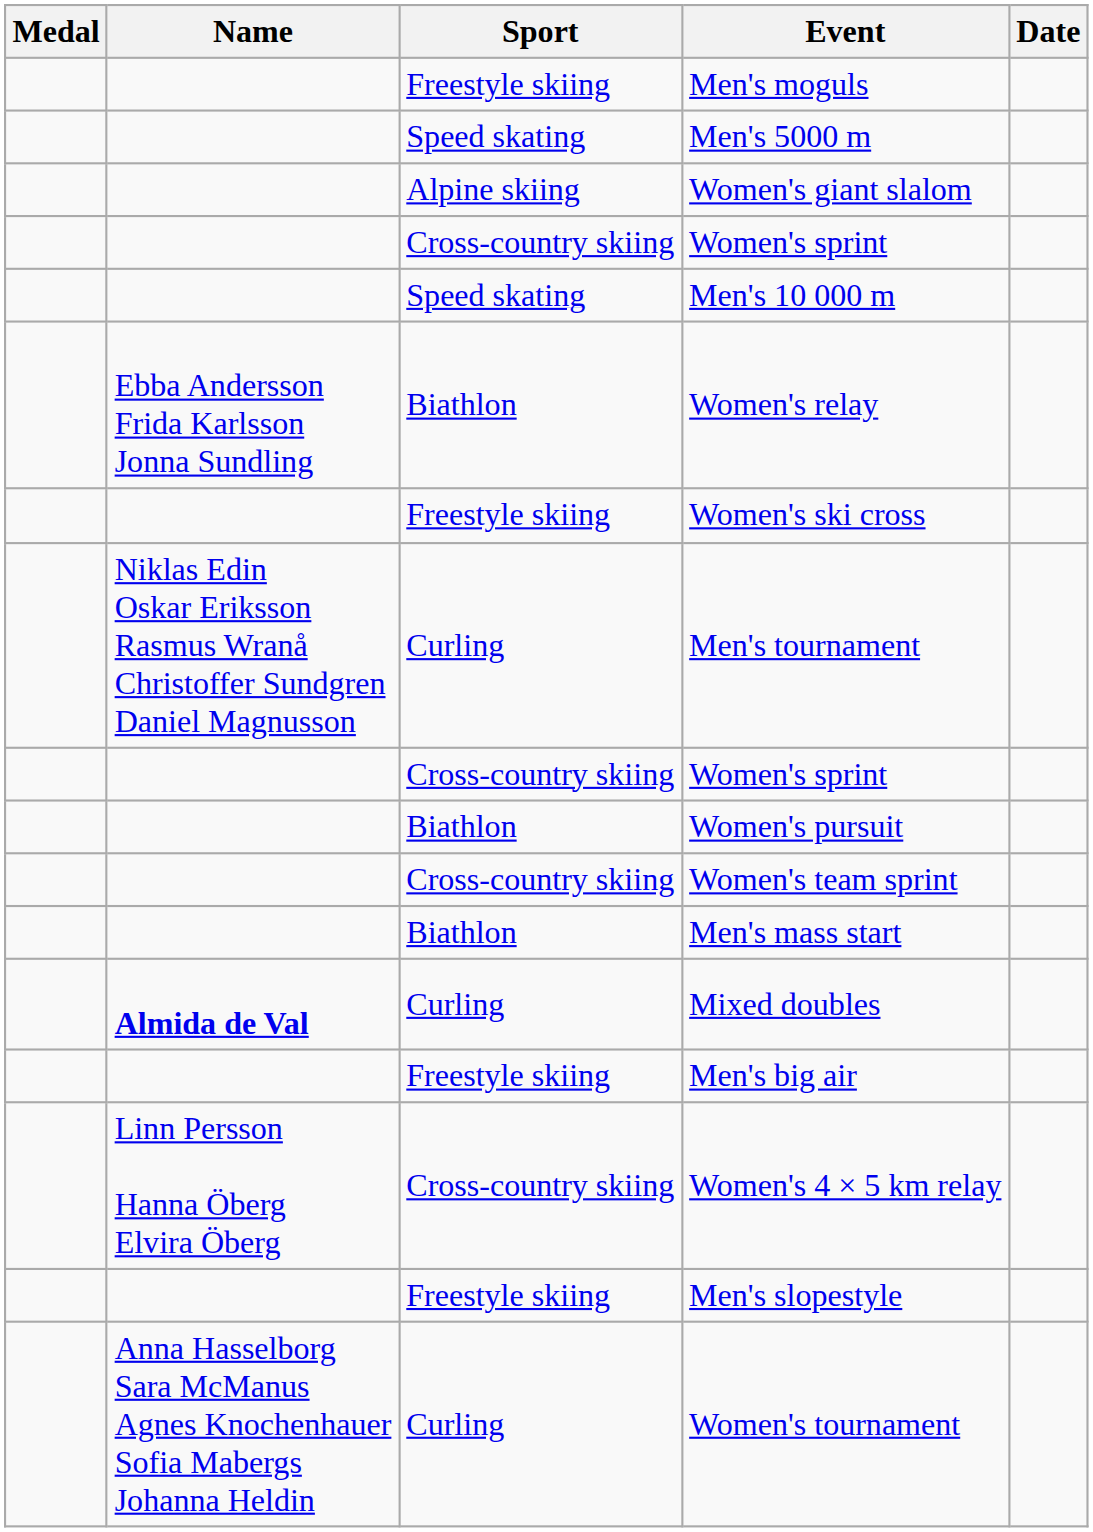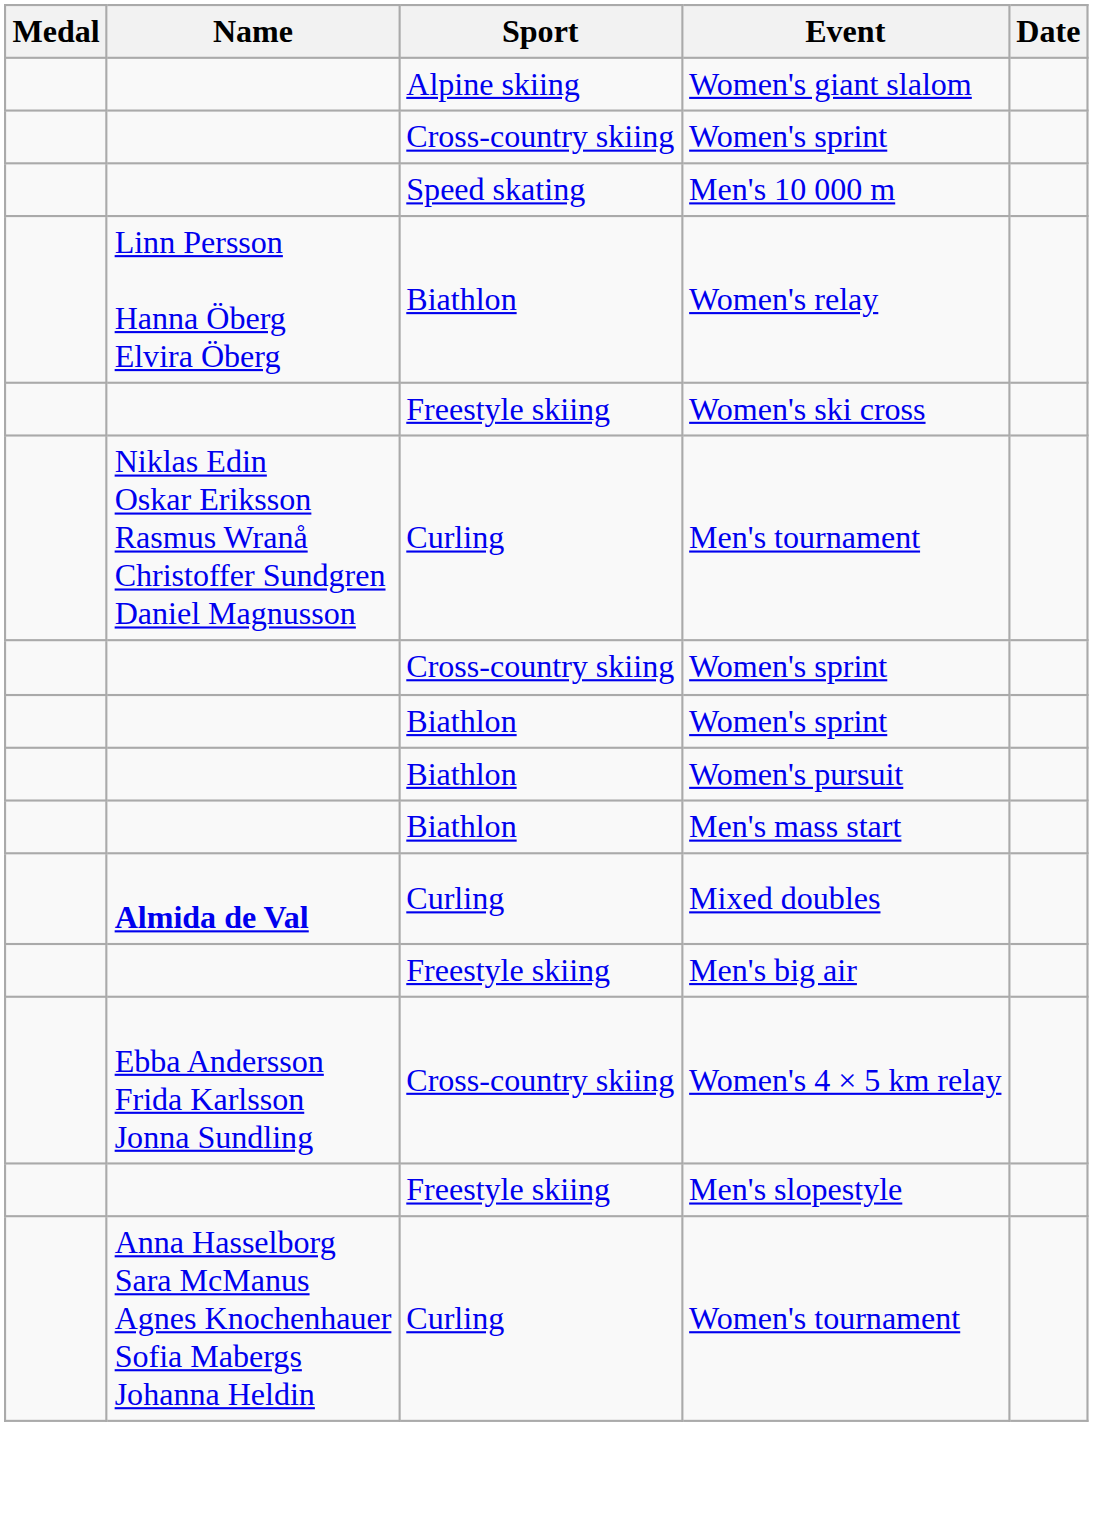- row: Freestyle skiing | Men's moguls
- row: Speed skating | Men's 5000 m
Women's relay | Name: Ebba Andersson Frida Karlsson Jonna Sundling -> Linn Persson Hanna Öberg Elvira Öberg
+ row: Biathlon | Women's sprint
- row: Cross-country skiing | Women's team sprint
Women's 4 × 5 km relay | Name: Linn Persson Hanna Öberg Elvira Öberg -> Ebba Andersson Frida Karlsson Jonna Sundling
